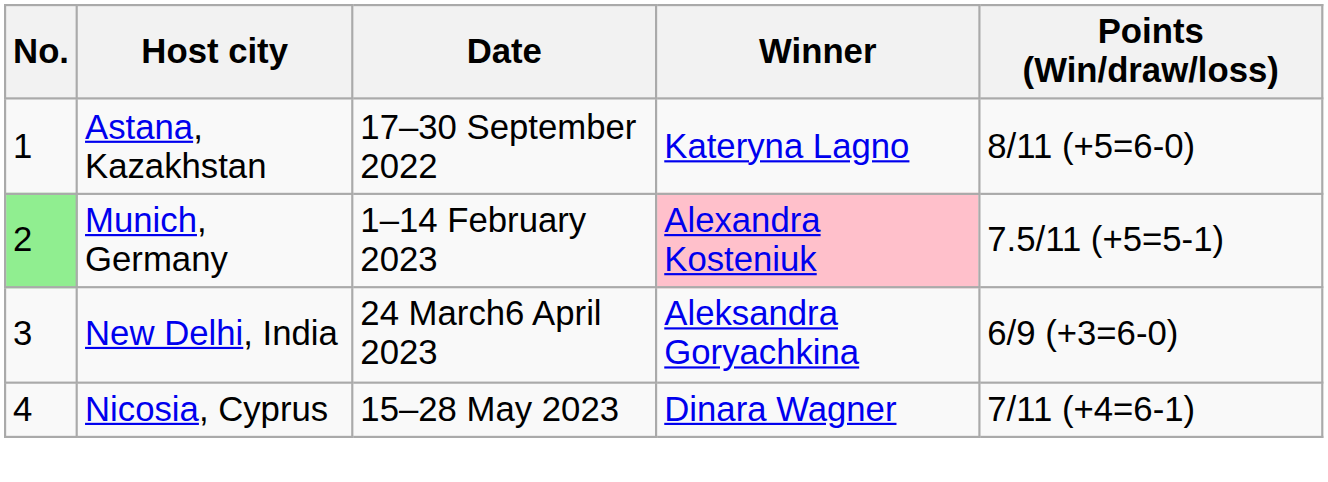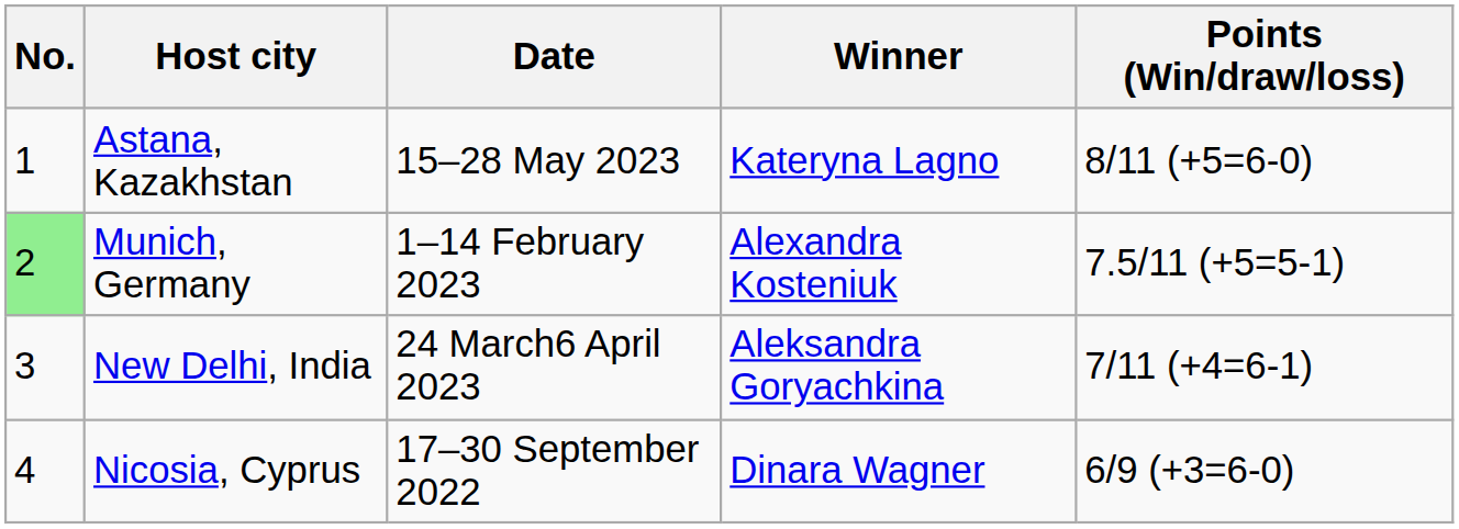Astana, Kazakhstan | Date: 17–30 September 2022 -> 15–28 May 2023
Munich, Germany | Winner: pink background -> no background
New Delhi, India | Points (Win/draw/loss): 6/9 (+3=6-0) -> 7/11 (+4=6-1)
Nicosia, Cyprus | Date: 15–28 May 2023 -> 17–30 September 2022
Nicosia, Cyprus | Points (Win/draw/loss): 7/11 (+4=6-1) -> 6/9 (+3=6-0)
